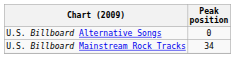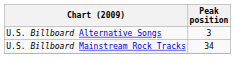U.S. Billboard Alternative Songs | Peak position: 0 -> 3
